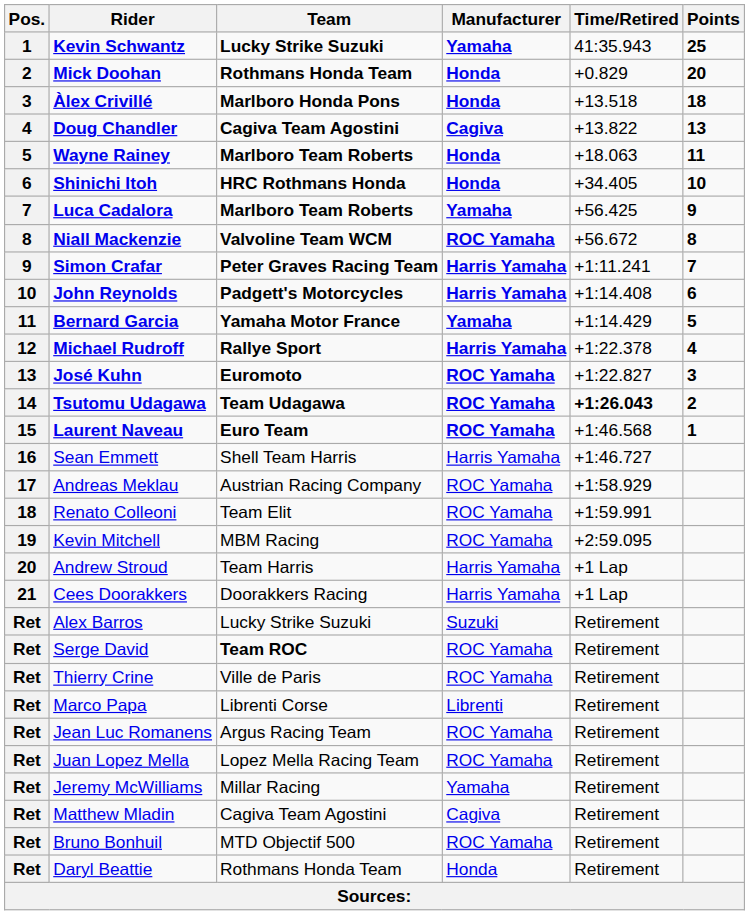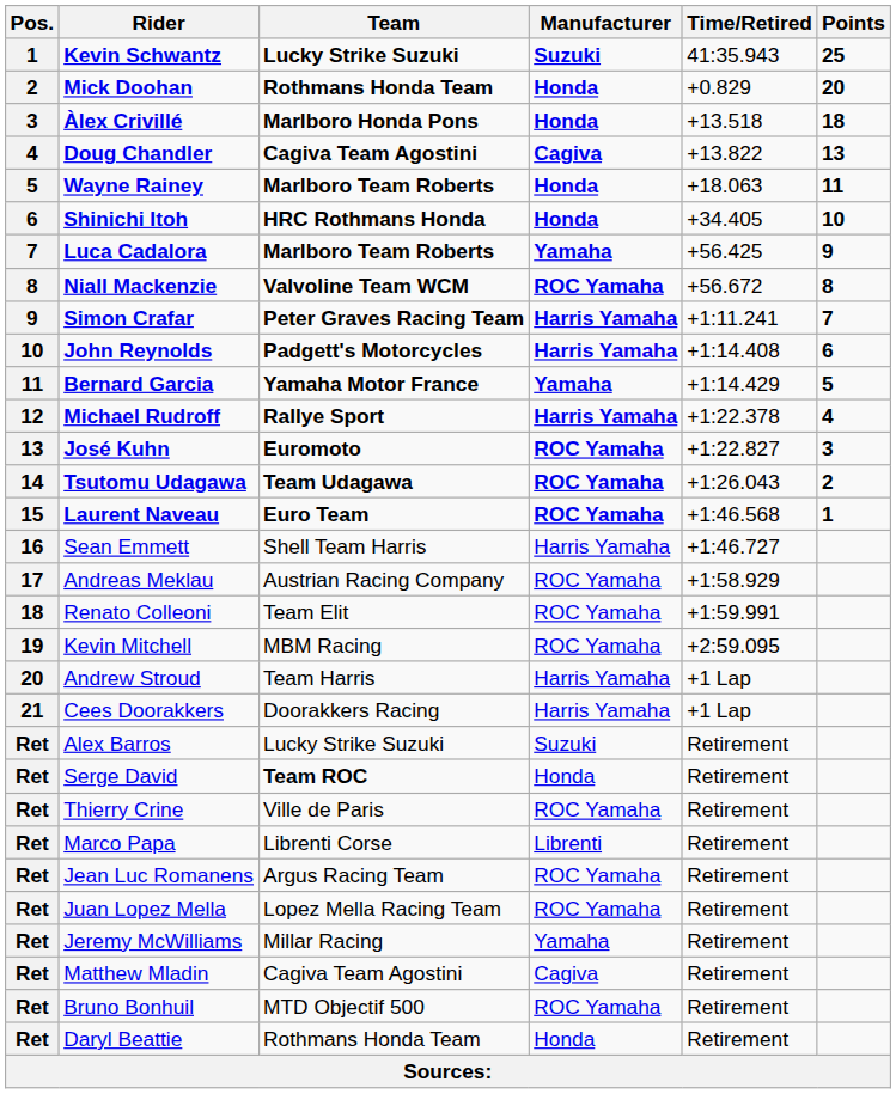Kevin Schwantz | Manufacturer: Yamaha -> Suzuki
Tsutomu Udagawa | Time/Retired: bold -> normal
Serge David | Manufacturer: ROC Yamaha -> Honda
